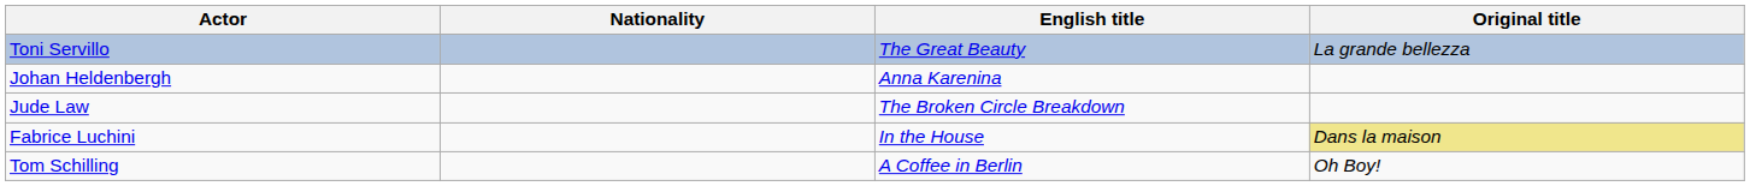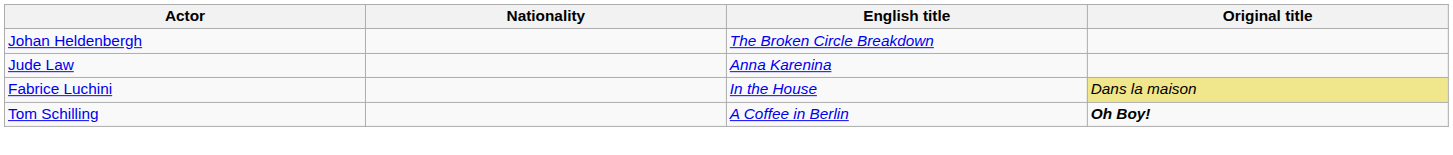- row: Toni Servillo | The Great Beauty | La grande bellezza
Johan Heldenbergh | English title: Anna Karenina -> The Broken Circle Breakdown
Jude Law | English title: The Broken Circle Breakdown -> Anna Karenina
Tom Schilling | Original title: normal -> bold
